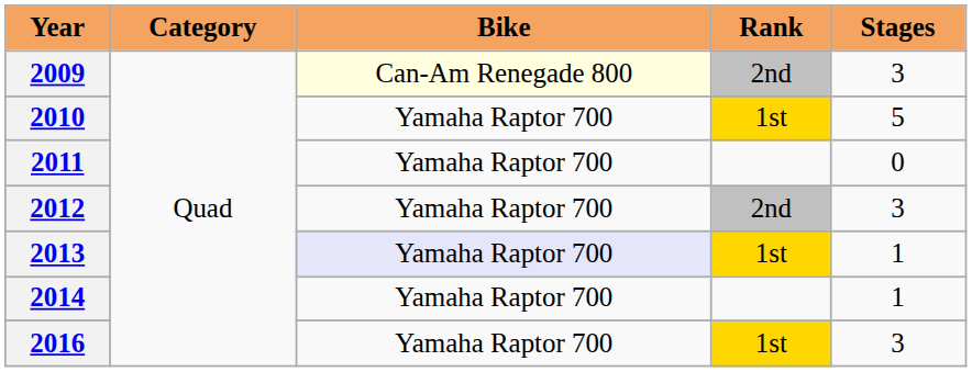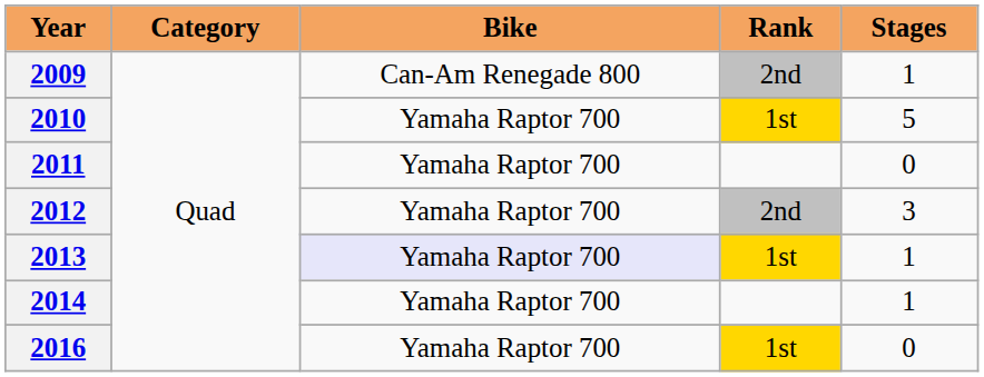2009 | Bike: lightyellow background -> no background
2009 | Stages: 3 -> 1
2016 | Stages: 3 -> 0
